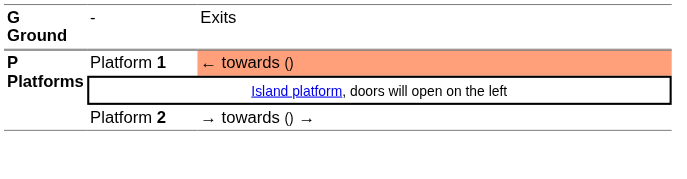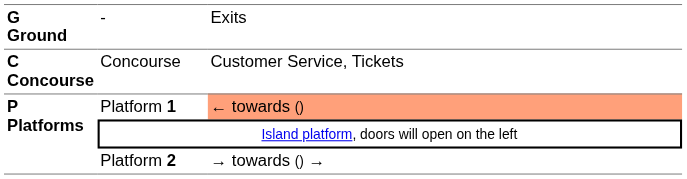+ row: C Concourse | Concourse | Customer Service, Tickets
